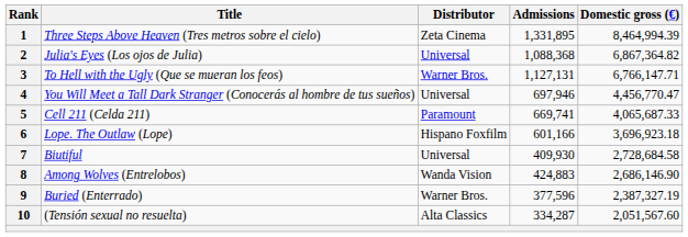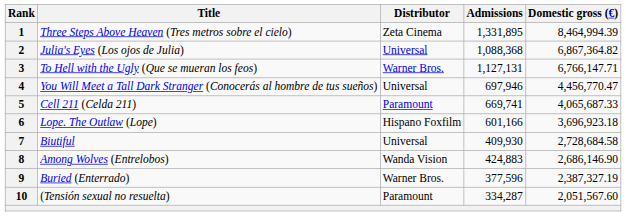10 | Distributor: Alta Classics -> Paramount
